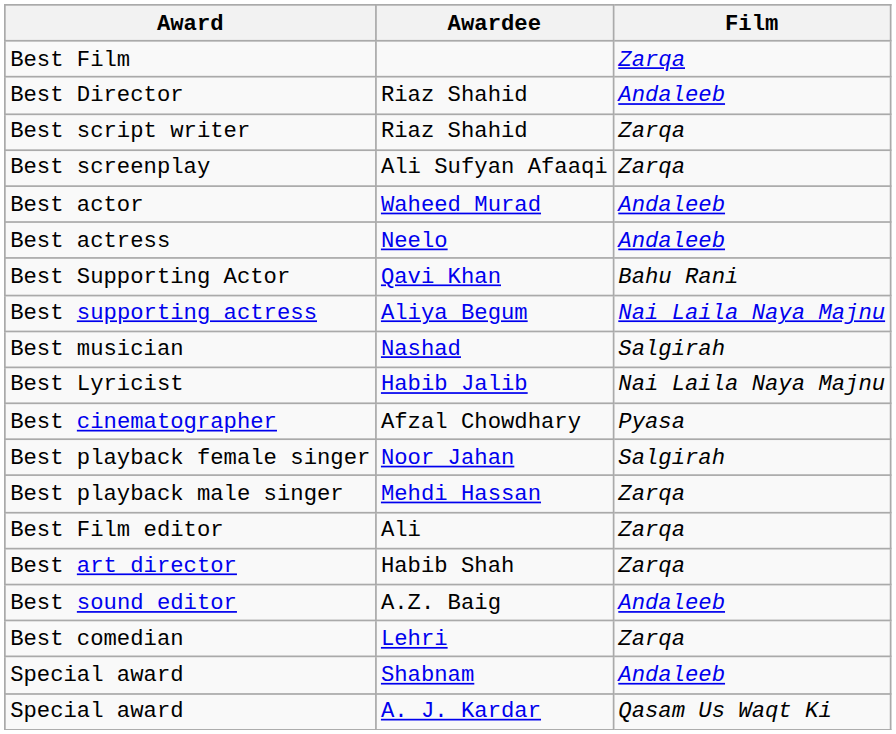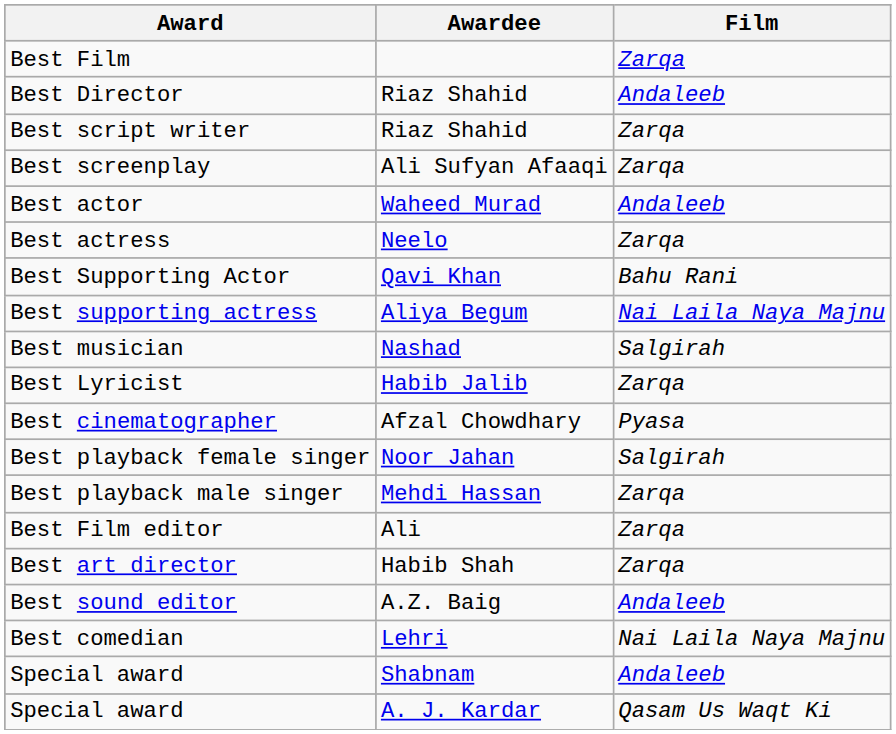Best actress | Film: Andaleeb -> Zarqa
Best Lyricist | Film: Nai Laila Naya Majnu -> Zarqa
Best comedian | Film: Zarqa -> Nai Laila Naya Majnu
